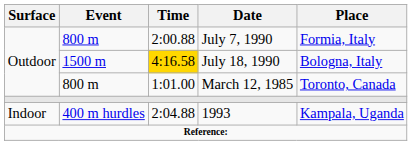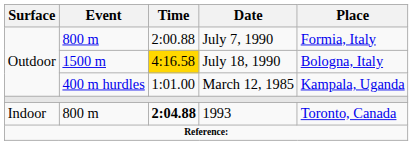March 12, 1985 | Event: 800 m -> 400 m hurdles
March 12, 1985 | Place: Toronto, Canada -> Kampala, Uganda
1993 | Event: 400 m hurdles -> 800 m
1993 | Time: normal -> bold
1993 | Place: Kampala, Uganda -> Toronto, Canada
